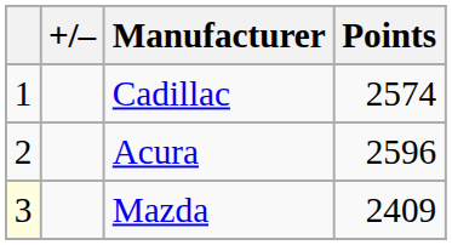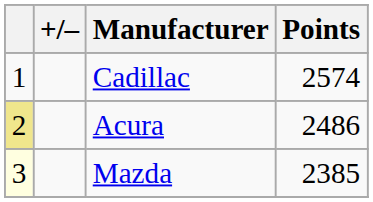Acura | column 1: no background -> khaki background
Acura | Points: 2596 -> 2486
Mazda | Points: 2409 -> 2385
